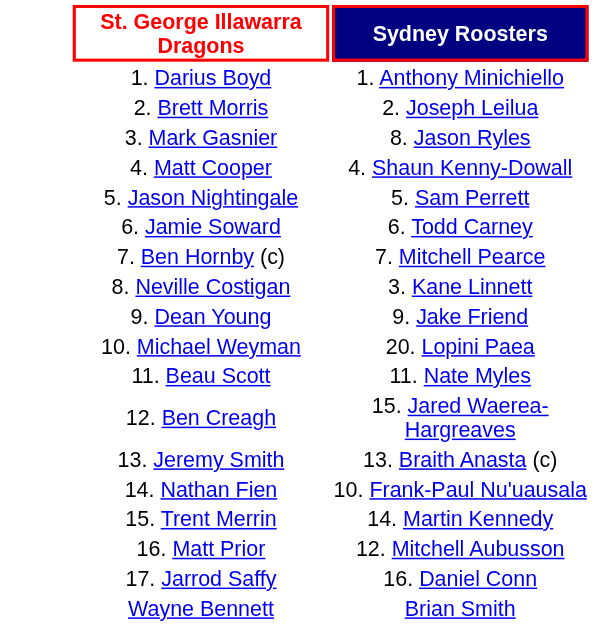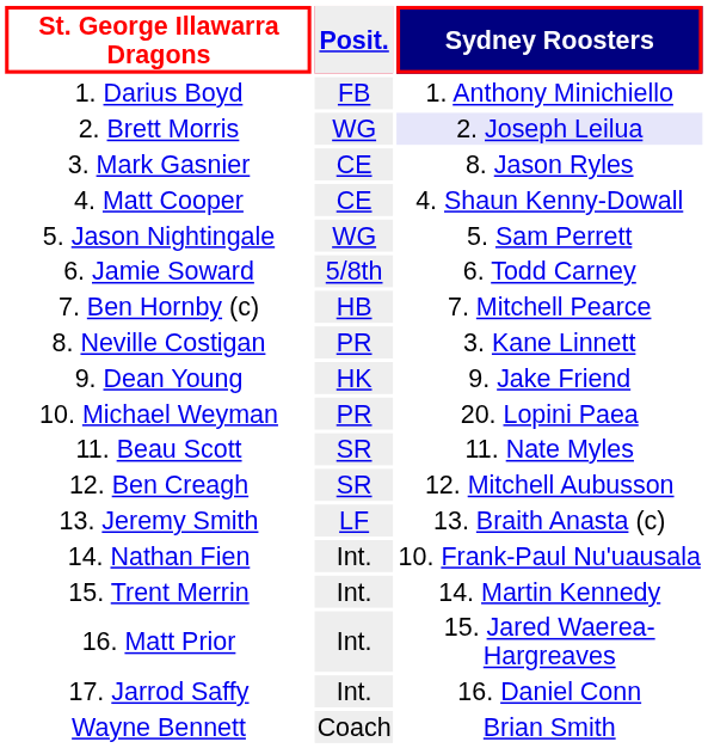+ column: Posit. | FB | WG | CE | CE | WG | 5/8th | HB | PR | HK | PR | SR | SR | LF | Int. | Int. | Int. | Int. | Coach
2. Brett Morris | Sydney Roosters: no background -> lavender background
12. Ben Creagh | Sydney Roosters: 15. Jared Waerea-Hargreaves -> 12. Mitchell Aubusson
16. Matt Prior | Sydney Roosters: 12. Mitchell Aubusson -> 15. Jared Waerea-Hargreaves
